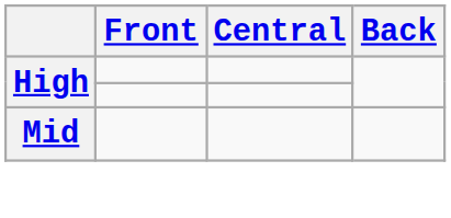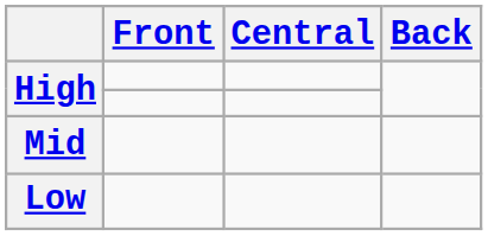+ row: Low
